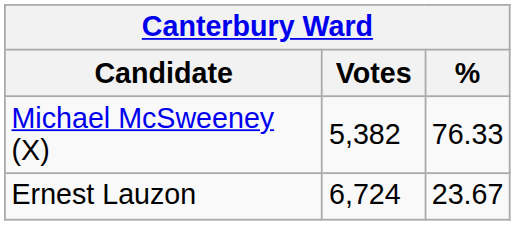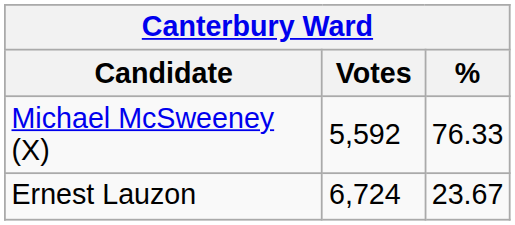Michael McSweeney (X) | Votes: 5,382 -> 5,592
